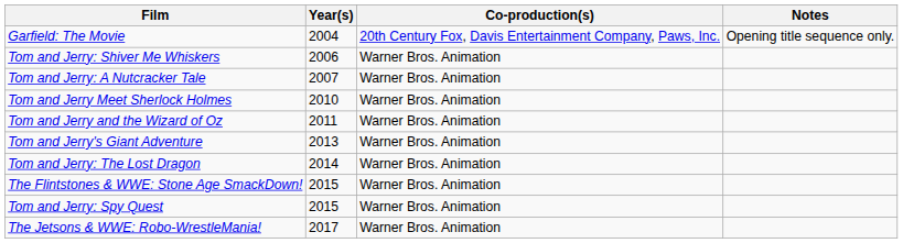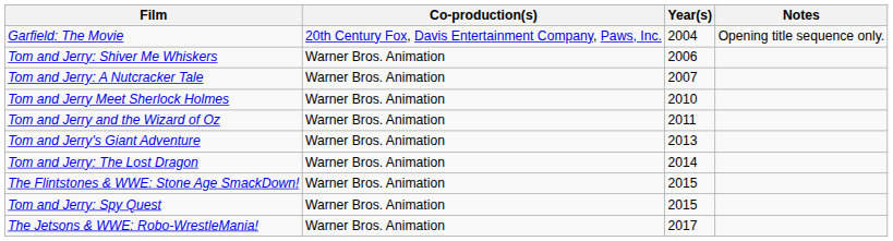columns swapped: Year(s) <-> Co-production(s)
